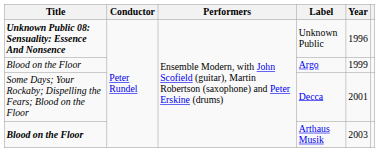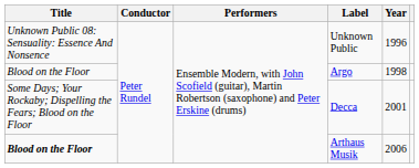Unknown Public | Title: bold -> normal
Argo | Year: 1999 -> 1998
Arthaus Musik | Year: 2003 -> 2006
